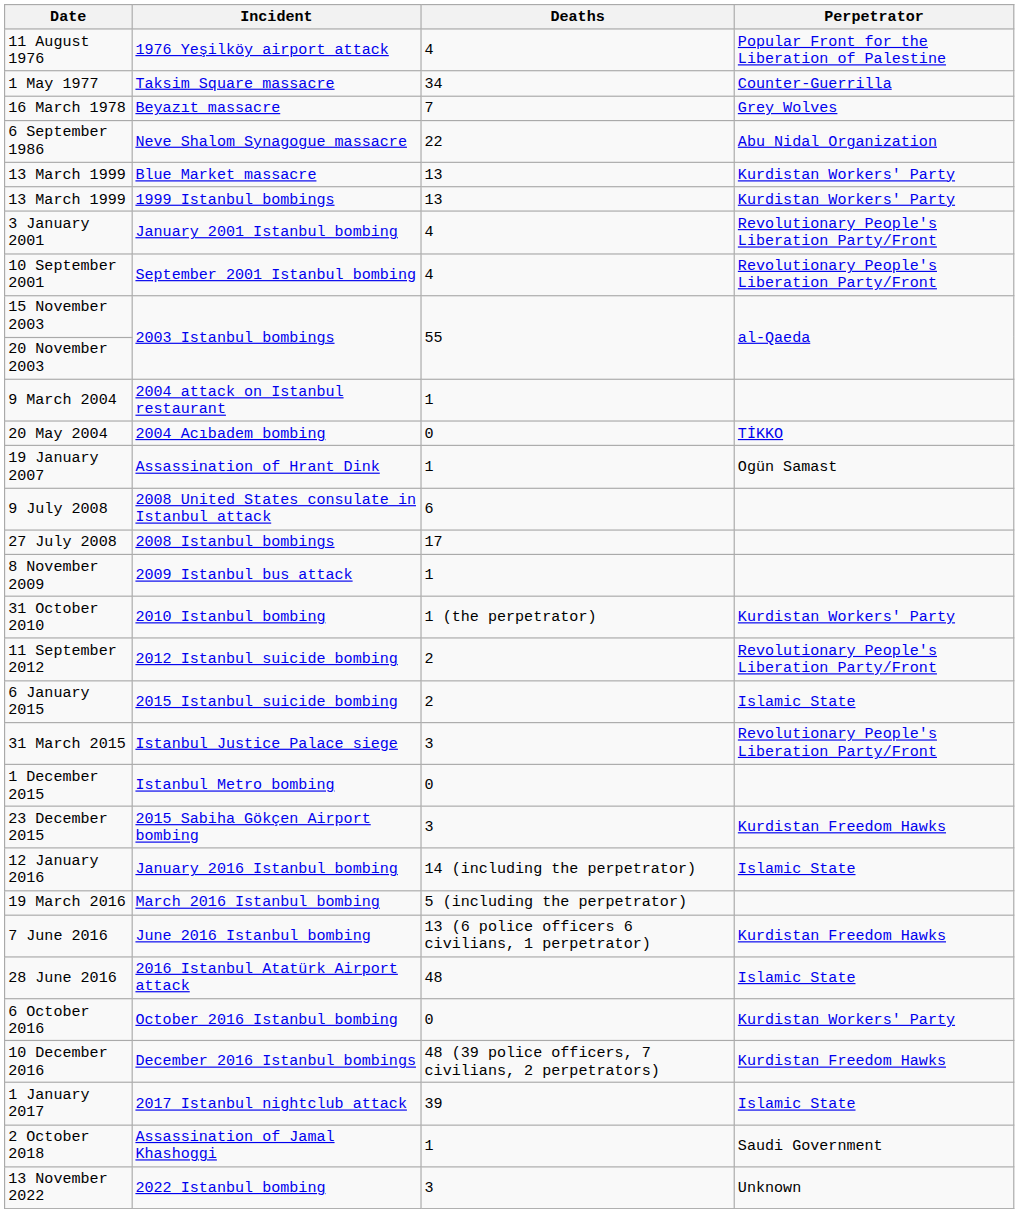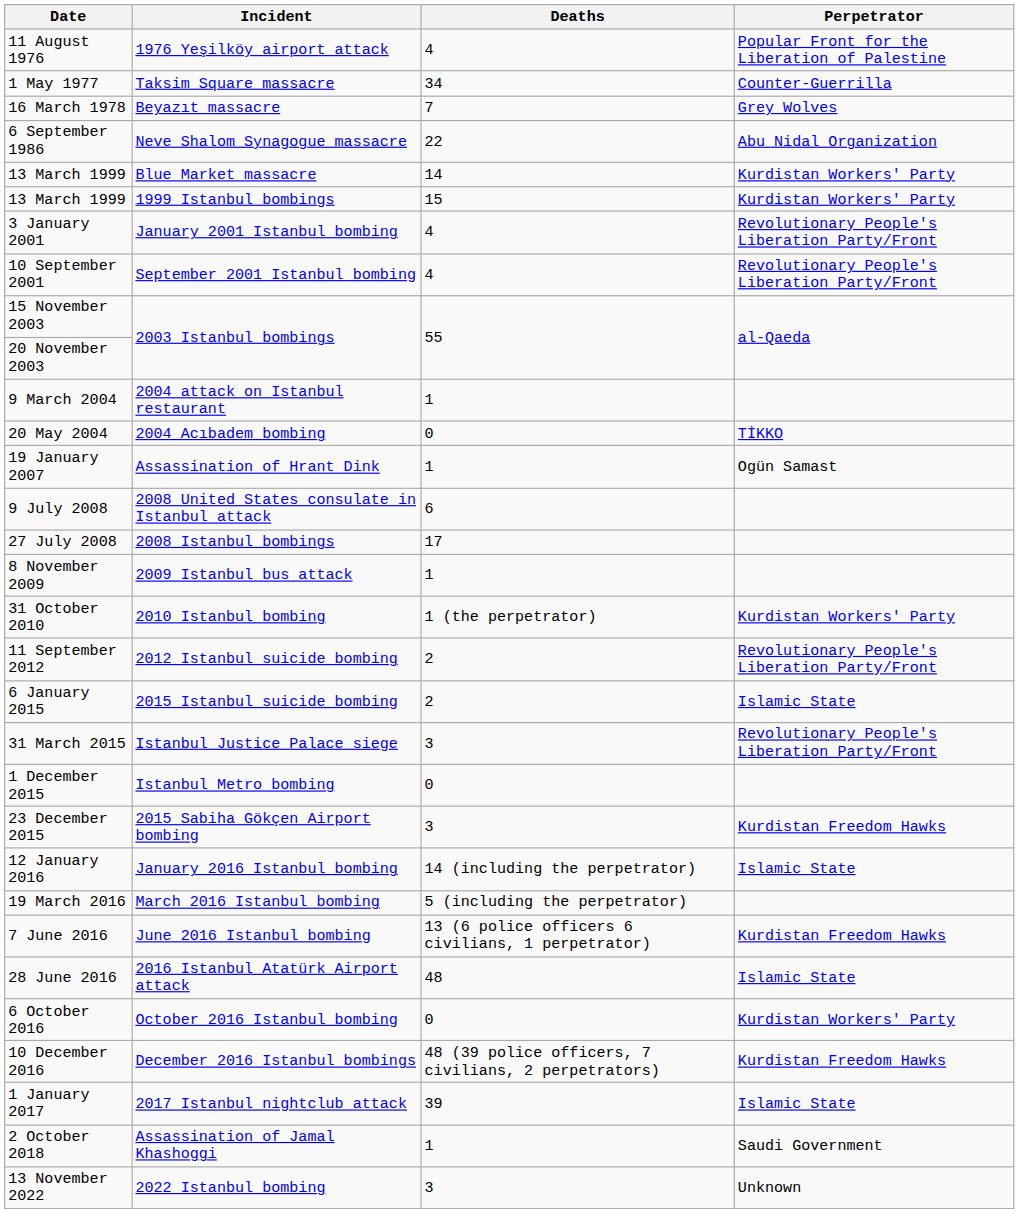13 March 1999 / Blue Market massacre | Deaths: 13 -> 14
13 March 1999 / 1999 Istanbul bombings | Deaths: 13 -> 15
